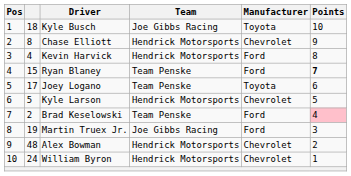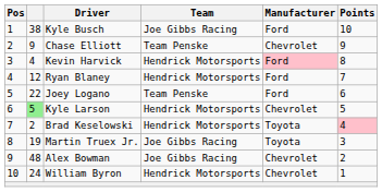Kyle Busch | column 2: 18 -> 38
Kyle Busch | Manufacturer: Toyota -> Ford
Chase Elliott | column 2: 8 -> 9
Chase Elliott | Team: Hendrick Motorsports -> Team Penske
Kevin Harvick | Manufacturer: no background -> pink background
Ryan Blaney | column 2: 15 -> 12
Ryan Blaney | Team: Team Penske -> Hendrick Motorsports
Ryan Blaney | Points: bold -> normal
Joey Logano | column 2: 17 -> 22
Joey Logano | Manufacturer: Toyota -> Ford
Kyle Larson | column 2: no background -> lightgreen background
Brad Keselowski | Team: Team Penske -> Hendrick Motorsports
Brad Keselowski | Manufacturer: Ford -> Toyota
Martin Truex Jr. | Manufacturer: Ford -> Toyota
Alex Bowman | Team: Hendrick Motorsports -> Joe Gibbs Racing
